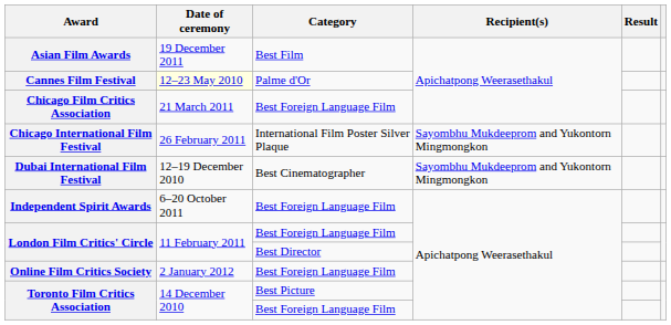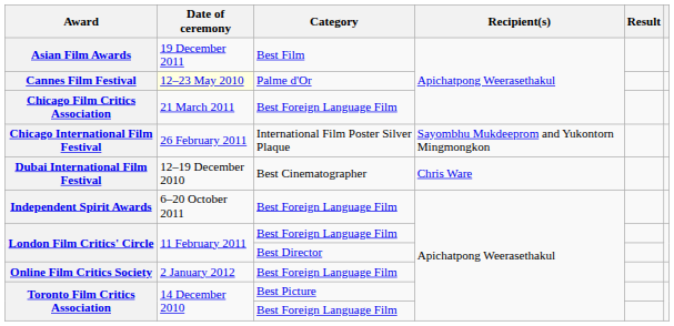Dubai International Film Festival | Recipient(s): Sayombhu Mukdeeprom and Yukontorn Mingmongkon -> Chris Ware
